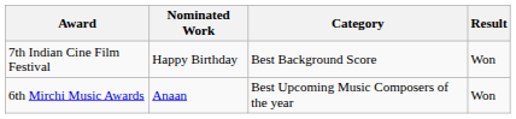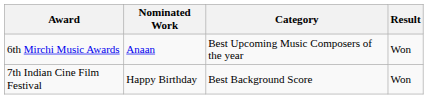rows swapped: 6th Mirchi Music Awards <-> 7th Indian Cine Film Festival
